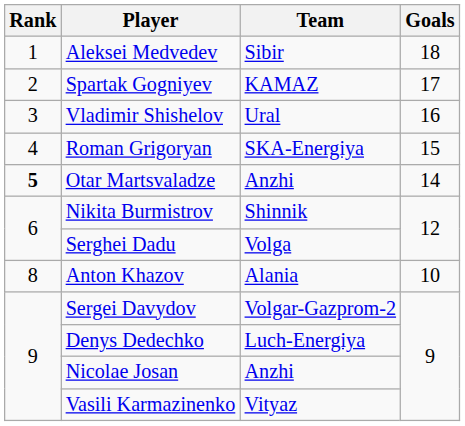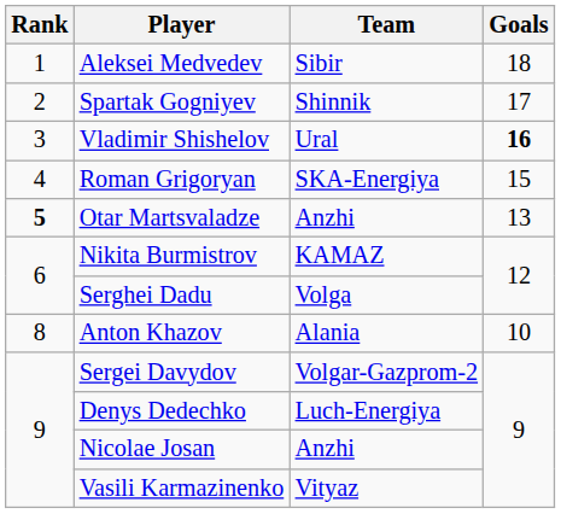Spartak Gogniyev | Team: KAMAZ -> Shinnik
Vladimir Shishelov | Goals: normal -> bold
Otar Martsvaladze | Goals: 14 -> 13
Nikita Burmistrov | Team: Shinnik -> KAMAZ
